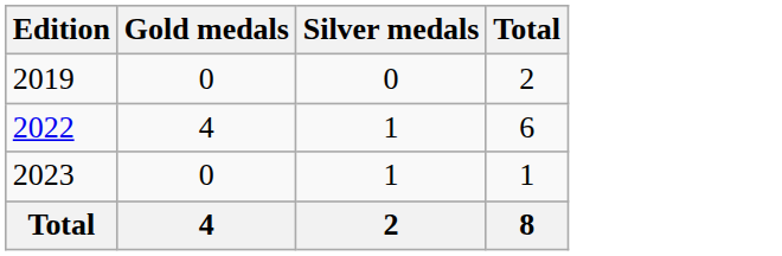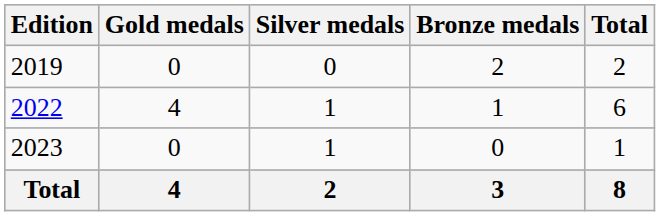+ column: Bronze medals | 2 | 1 | 0 | 3
